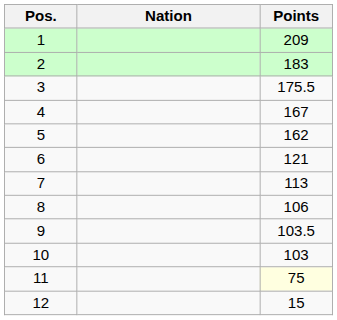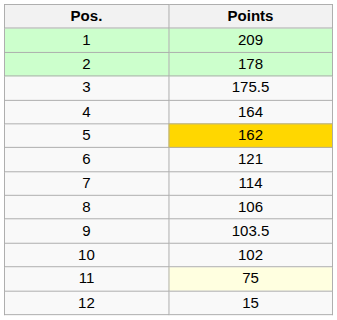- column: Nation
2 | Points: 183 -> 178
4 | Points: 167 -> 164
5 | Points: no background -> gold background
7 | Points: 113 -> 114
10 | Points: 103 -> 102
